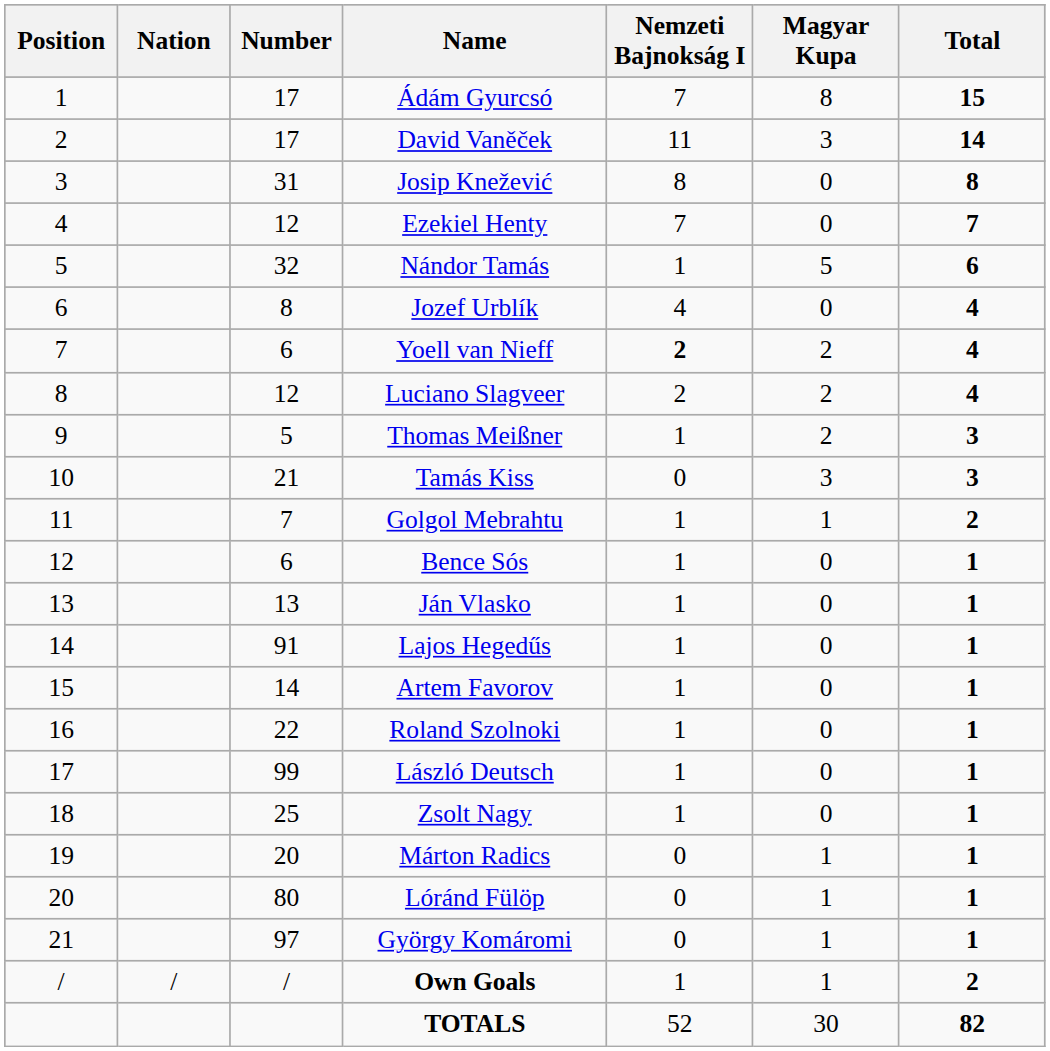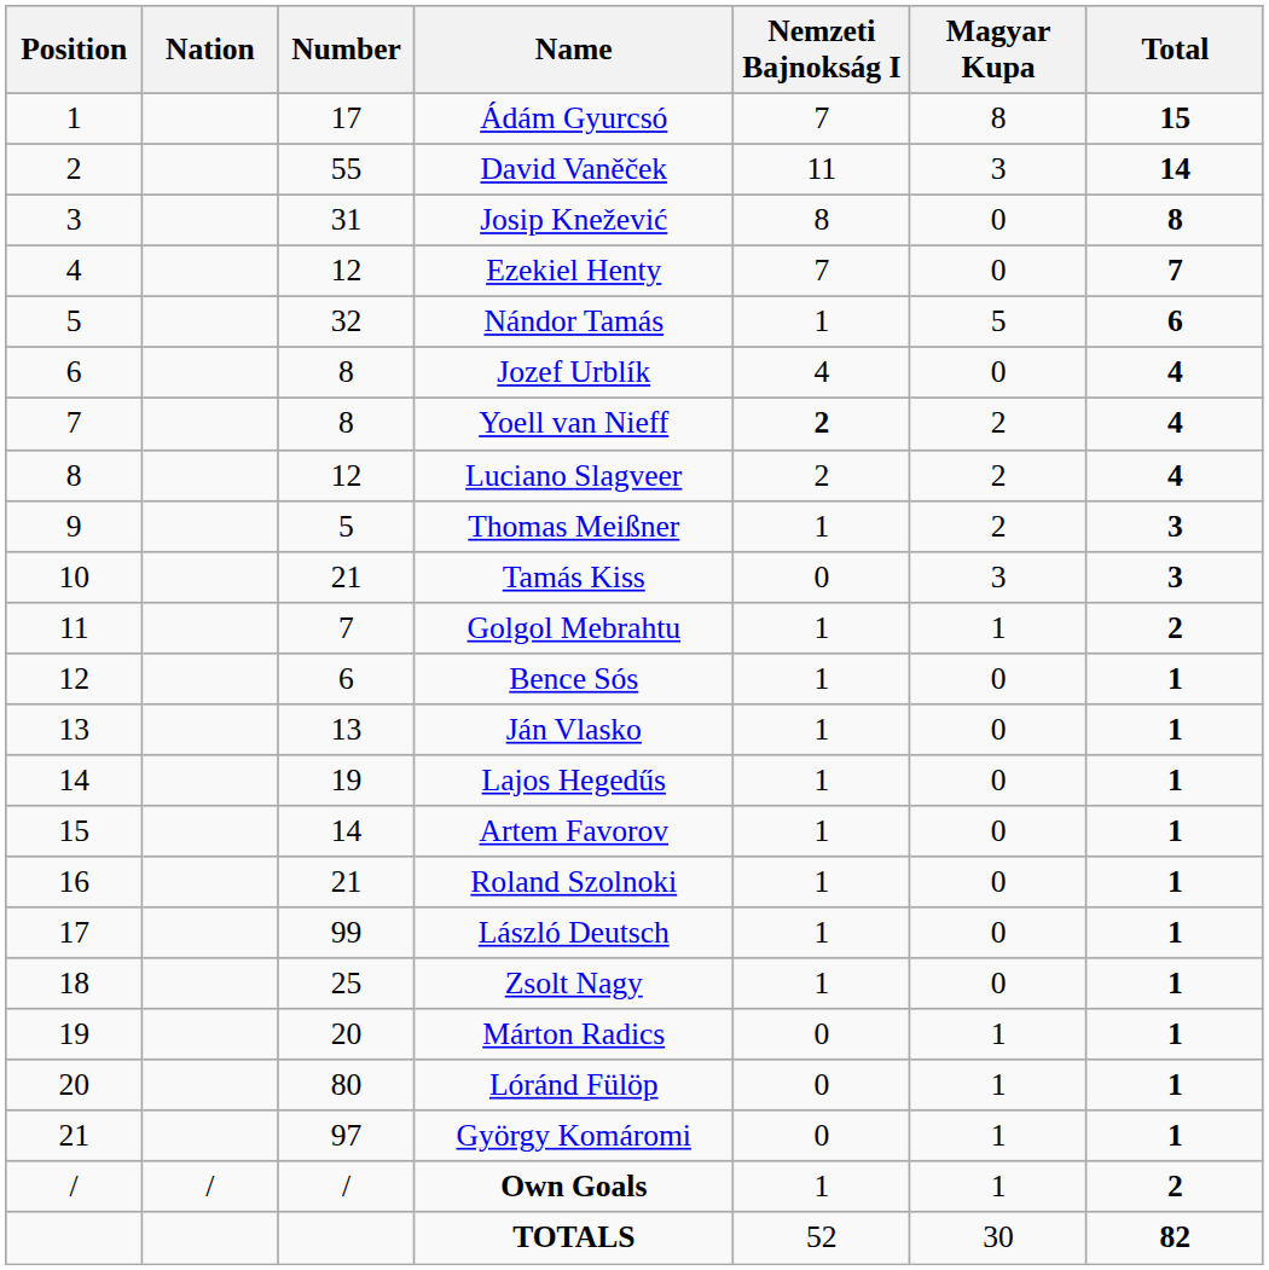David Vaněček | Number: 17 -> 55
Yoell van Nieff | Number: 6 -> 8
Lajos Hegedűs | Number: 91 -> 19
Roland Szolnoki | Number: 22 -> 21
